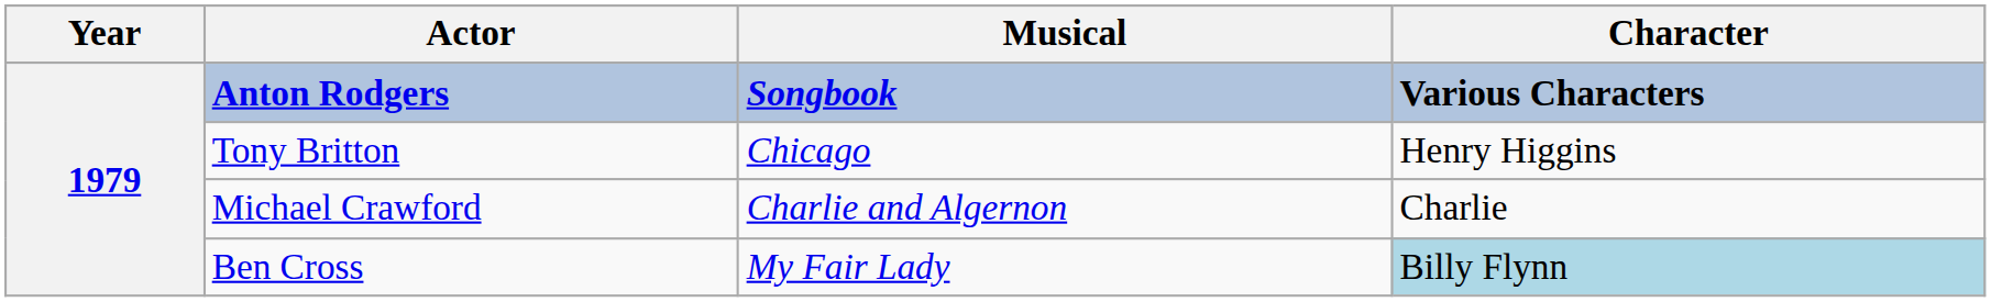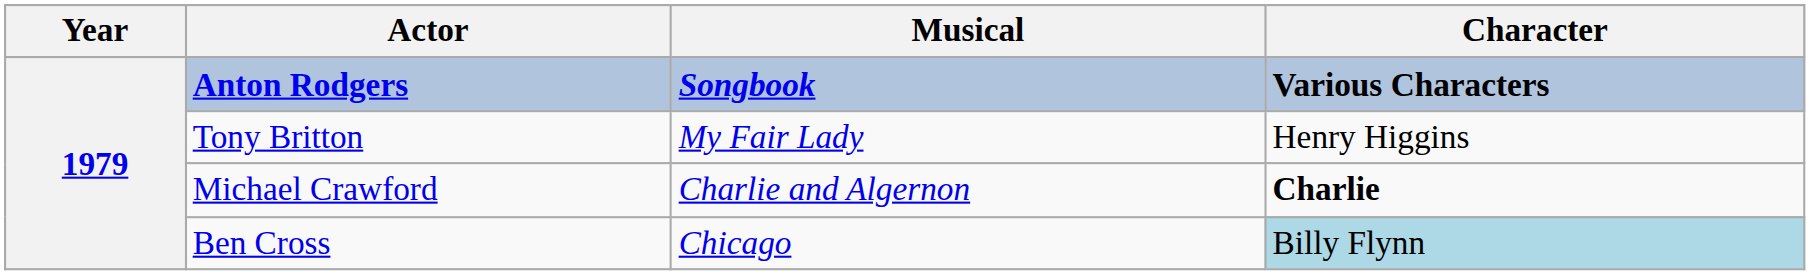Tony Britton | Musical: Chicago -> My Fair Lady
Michael Crawford | Character: normal -> bold
Ben Cross | Musical: My Fair Lady -> Chicago
